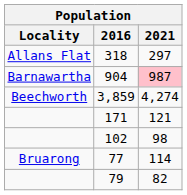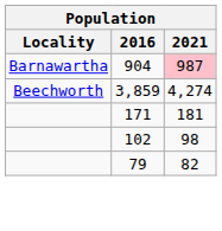- row: Allans Flat | 318 | 297
171 | 2021: 121 -> 181
- row: Bruarong | 77 | 114
